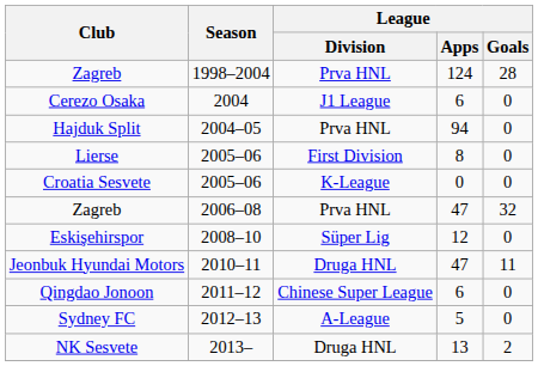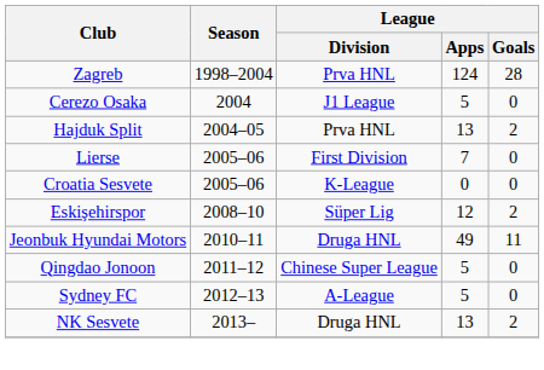Cerezo Osaka | League / Apps: 6 -> 5
Hajduk Split | League / Apps: 94 -> 13
Hajduk Split | League / Goals: 0 -> 2
Lierse | League / Apps: 8 -> 7
- row: Zagreb | 2006–08 | Prva HNL | 47 | 32
Eskişehirspor | League / Goals: 0 -> 2
Jeonbuk Hyundai Motors | League / Apps: 47 -> 49
Qingdao Jonoon | League / Apps: 6 -> 5
